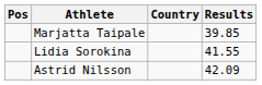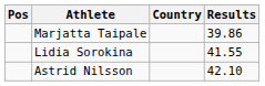Marjatta Taipale | Results: 39.85 -> 39.86
Astrid Nilsson | Results: 42.09 -> 42.10
